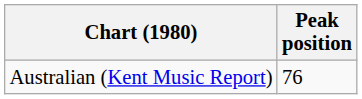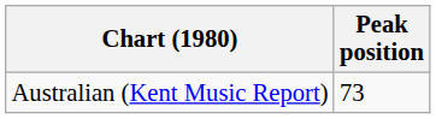Australian (Kent Music Report) | Peak position: 76 -> 73
